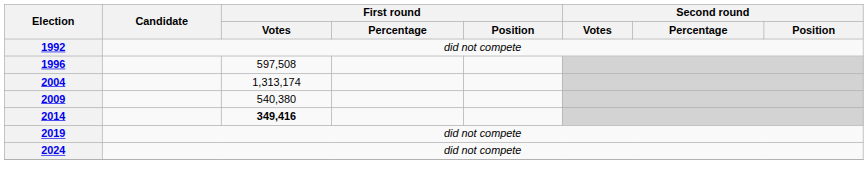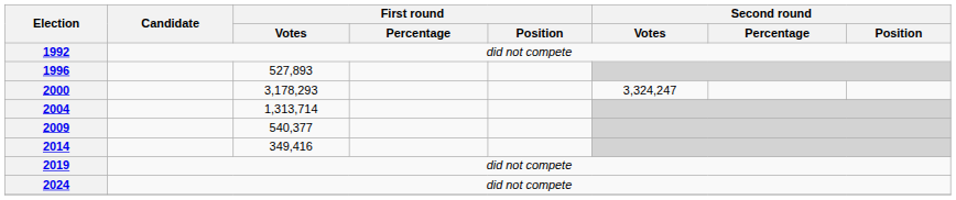1996 | First round / Votes: 597,508 -> 527,893
+ row: 2000 | 3,178,293 | 3,324,247
2004 | First round / Votes: 1,313,174 -> 1,313,714
2009 | First round / Votes: 540,380 -> 540,377
2014 | First round / Votes: bold -> normal
